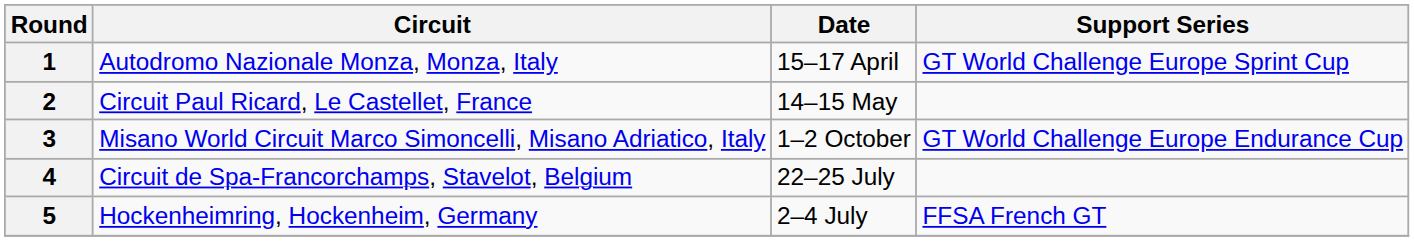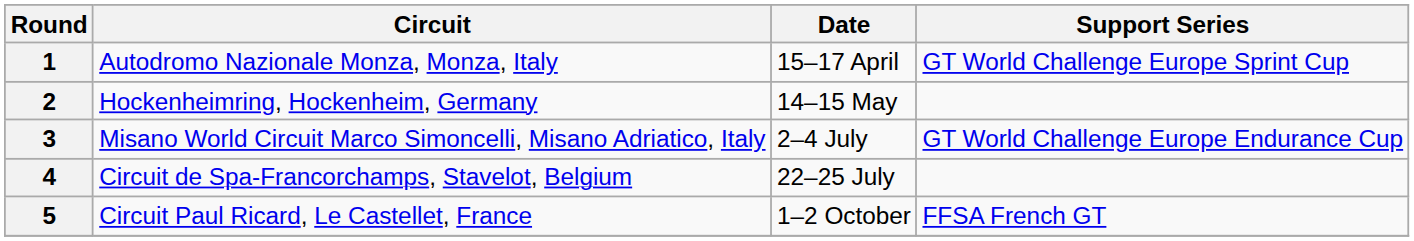2 | Circuit: Circuit Paul Ricard, Le Castellet, France -> Hockenheimring, Hockenheim, Germany
3 | Date: 1–2 October -> 2–4 July
5 | Circuit: Hockenheimring, Hockenheim, Germany -> Circuit Paul Ricard, Le Castellet, France
5 | Date: 2–4 July -> 1–2 October
